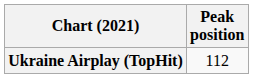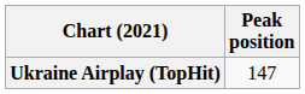Ukraine Airplay (TopHit) | Peak position: 112 -> 147
